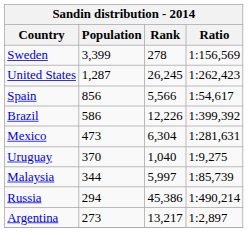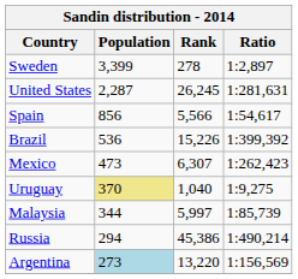Sweden | Ratio: 1:156,569 -> 1:2,897
United States | Population: 1,287 -> 2,287
United States | Ratio: 1:262,423 -> 1:281,631
Brazil | Population: 586 -> 536
Brazil | Rank: 12,226 -> 15,226
Mexico | Rank: 6,304 -> 6,307
Mexico | Ratio: 1:281,631 -> 1:262,423
Uruguay | Population: no background -> khaki background
Argentina | Population: no background -> lightblue background
Argentina | Rank: 13,217 -> 13,220
Argentina | Ratio: 1:2,897 -> 1:156,569
